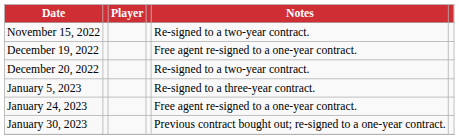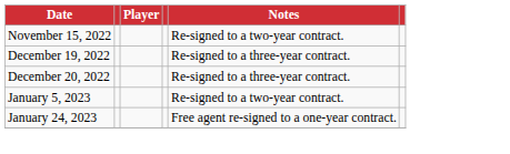December 19, 2022 | Notes: Free agent re-signed to a one-year contract. -> Re-signed to a three-year contract.
December 20, 2022 | Notes: Re-signed to a two-year contract. -> Re-signed to a three-year contract.
January 5, 2023 | Notes: Re-signed to a three-year contract. -> Re-signed to a two-year contract.
- row: January 30, 2023 | Previous contract bought out; re-signed to a one-year contract.
